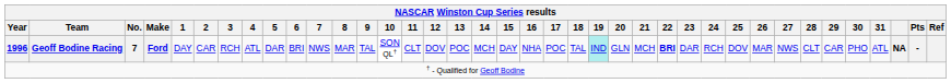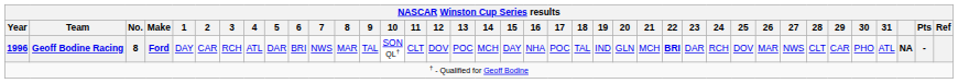1996 | No.: 7 -> 8
1996 | 19: paleturquoise background -> no background
